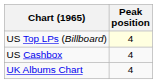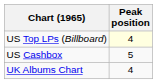US Cashbox | Peak position: 4 -> 5
